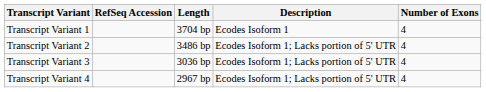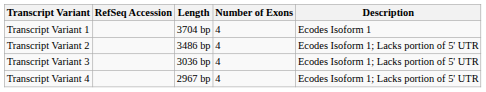columns swapped: Description <-> Number of Exons
